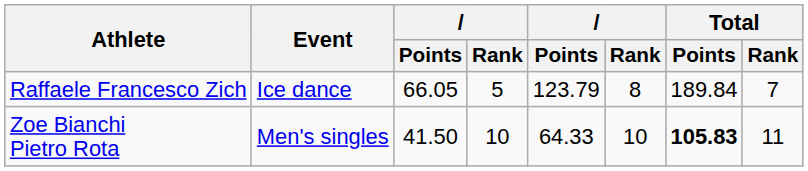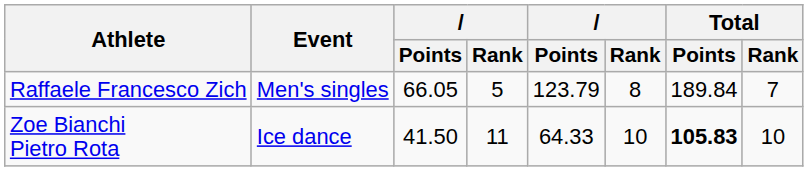Raffaele Francesco Zich | Event: Ice dance -> Men's singles
Zoe Bianchi Pietro Rota | Event: Men's singles -> Ice dance
Zoe Bianchi Pietro Rota | column 4: 10 -> 11
Zoe Bianchi Pietro Rota | Total / Rank: 11 -> 10
